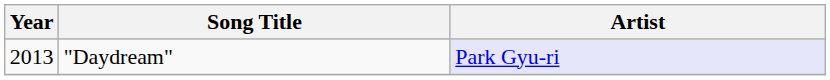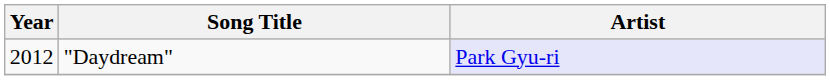"Daydream" | Year: 2013 -> 2012
